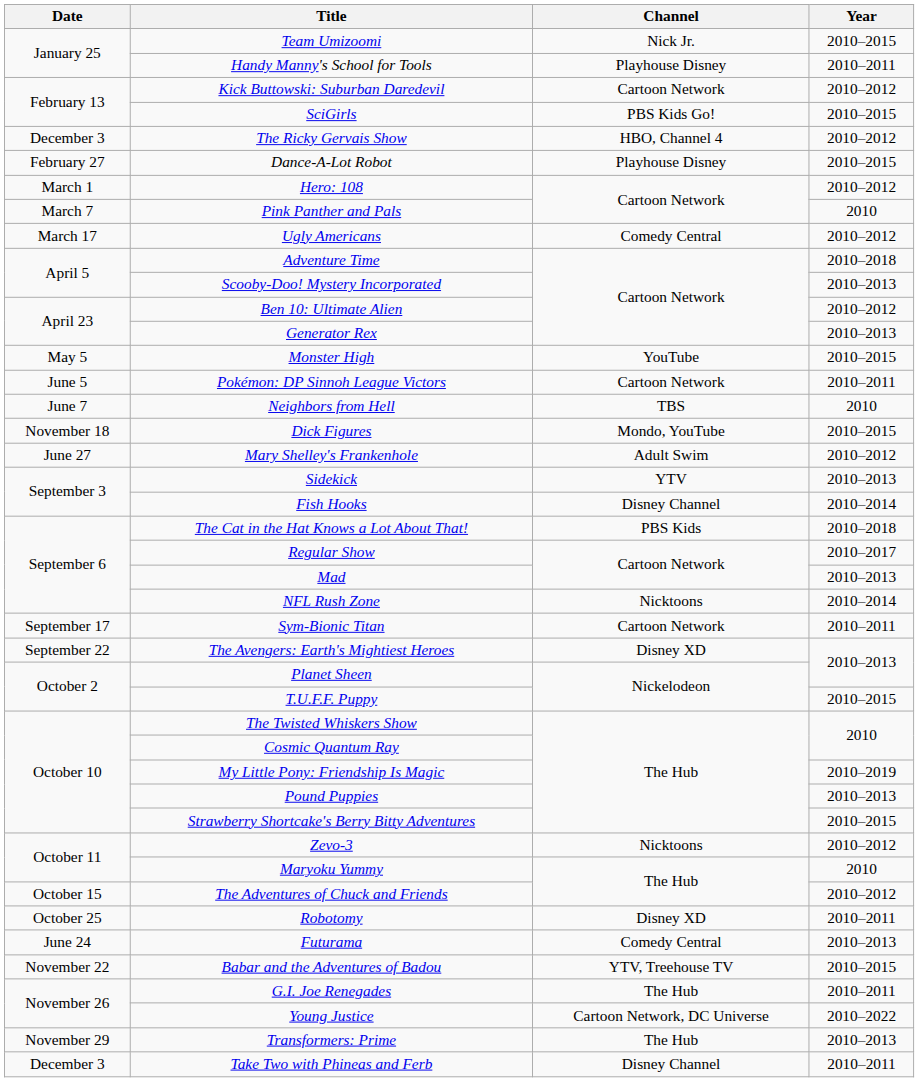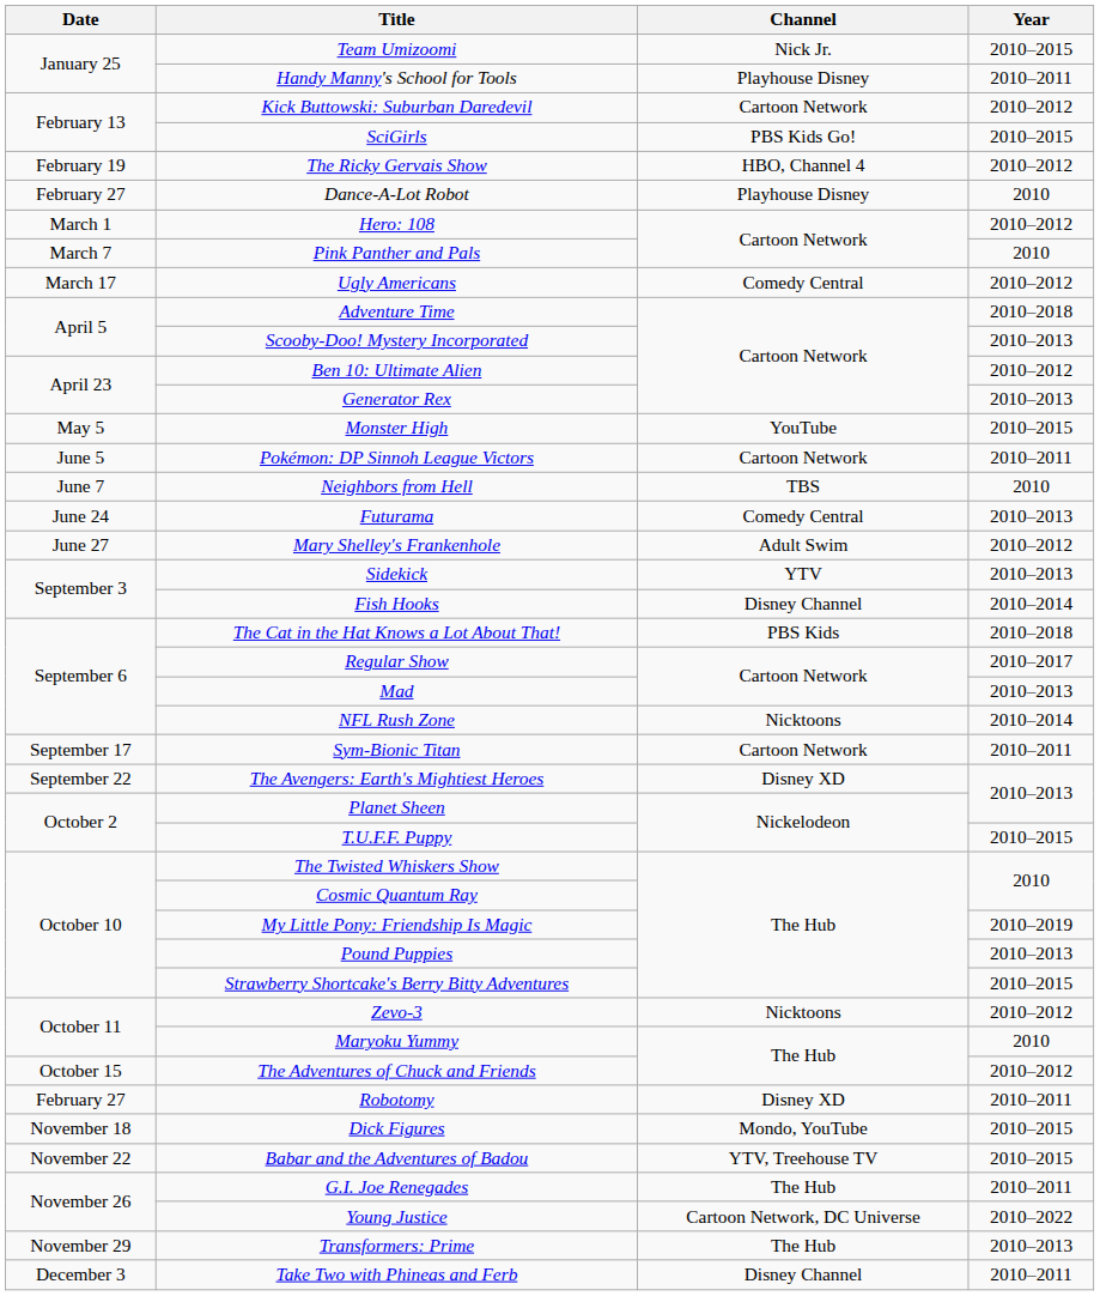The Ricky Gervais Show | Date: December 3 -> February 19
Dance-A-Lot Robot | Year: 2010–2015 -> 2010
rows swapped: Futurama <-> Dick Figures
Robotomy | Date: October 25 -> February 27
